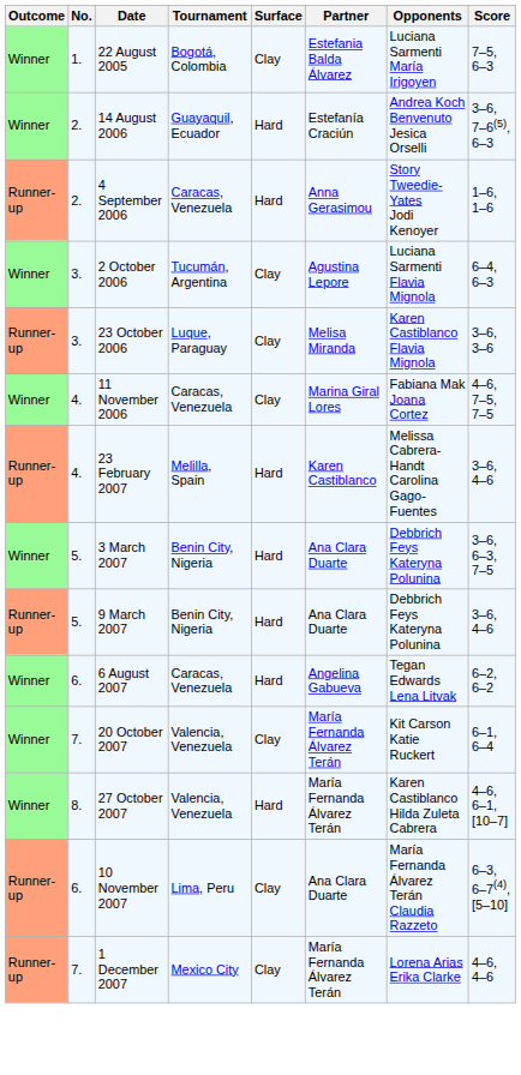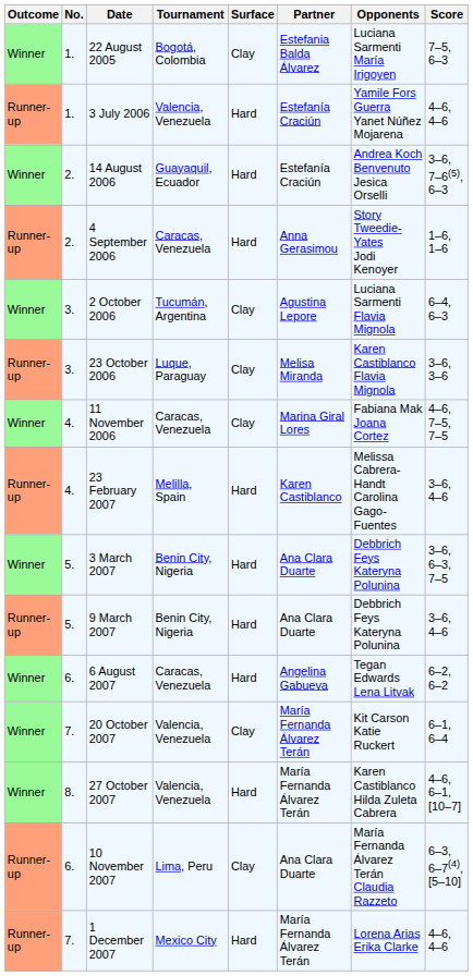+ row: Runner-up | 1. | 3 July 2006 | Valencia, Venezuela | Hard | Estefanía Craciún | Yamile Fors Guerra Yanet Núñez Mojarena | 4–6, 4–6
1 December 2007 | Surface: Clay -> Hard
